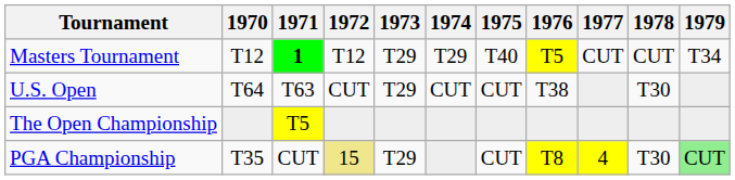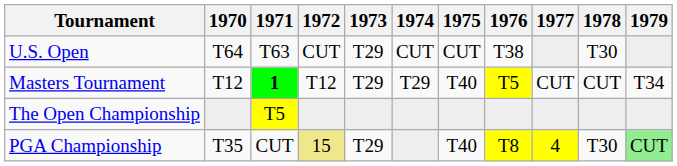rows swapped: Masters Tournament <-> U.S. Open
PGA Championship | 1975: CUT -> T40
